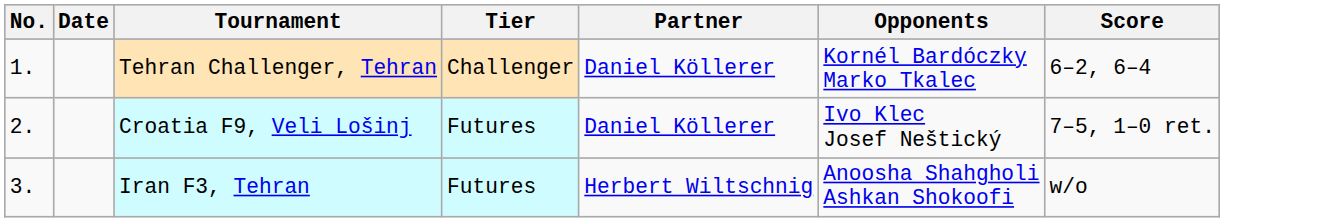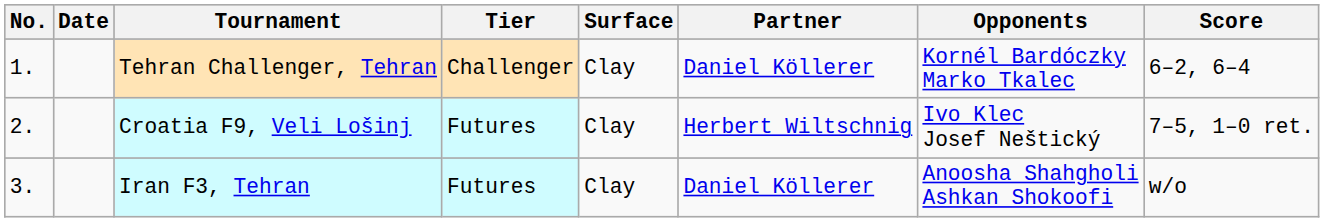+ column: Surface | Clay | Clay | Clay
Croatia F9, Veli Lošinj | Partner: Daniel Köllerer -> Herbert Wiltschnig
Iran F3, Tehran | Partner: Herbert Wiltschnig -> Daniel Köllerer
